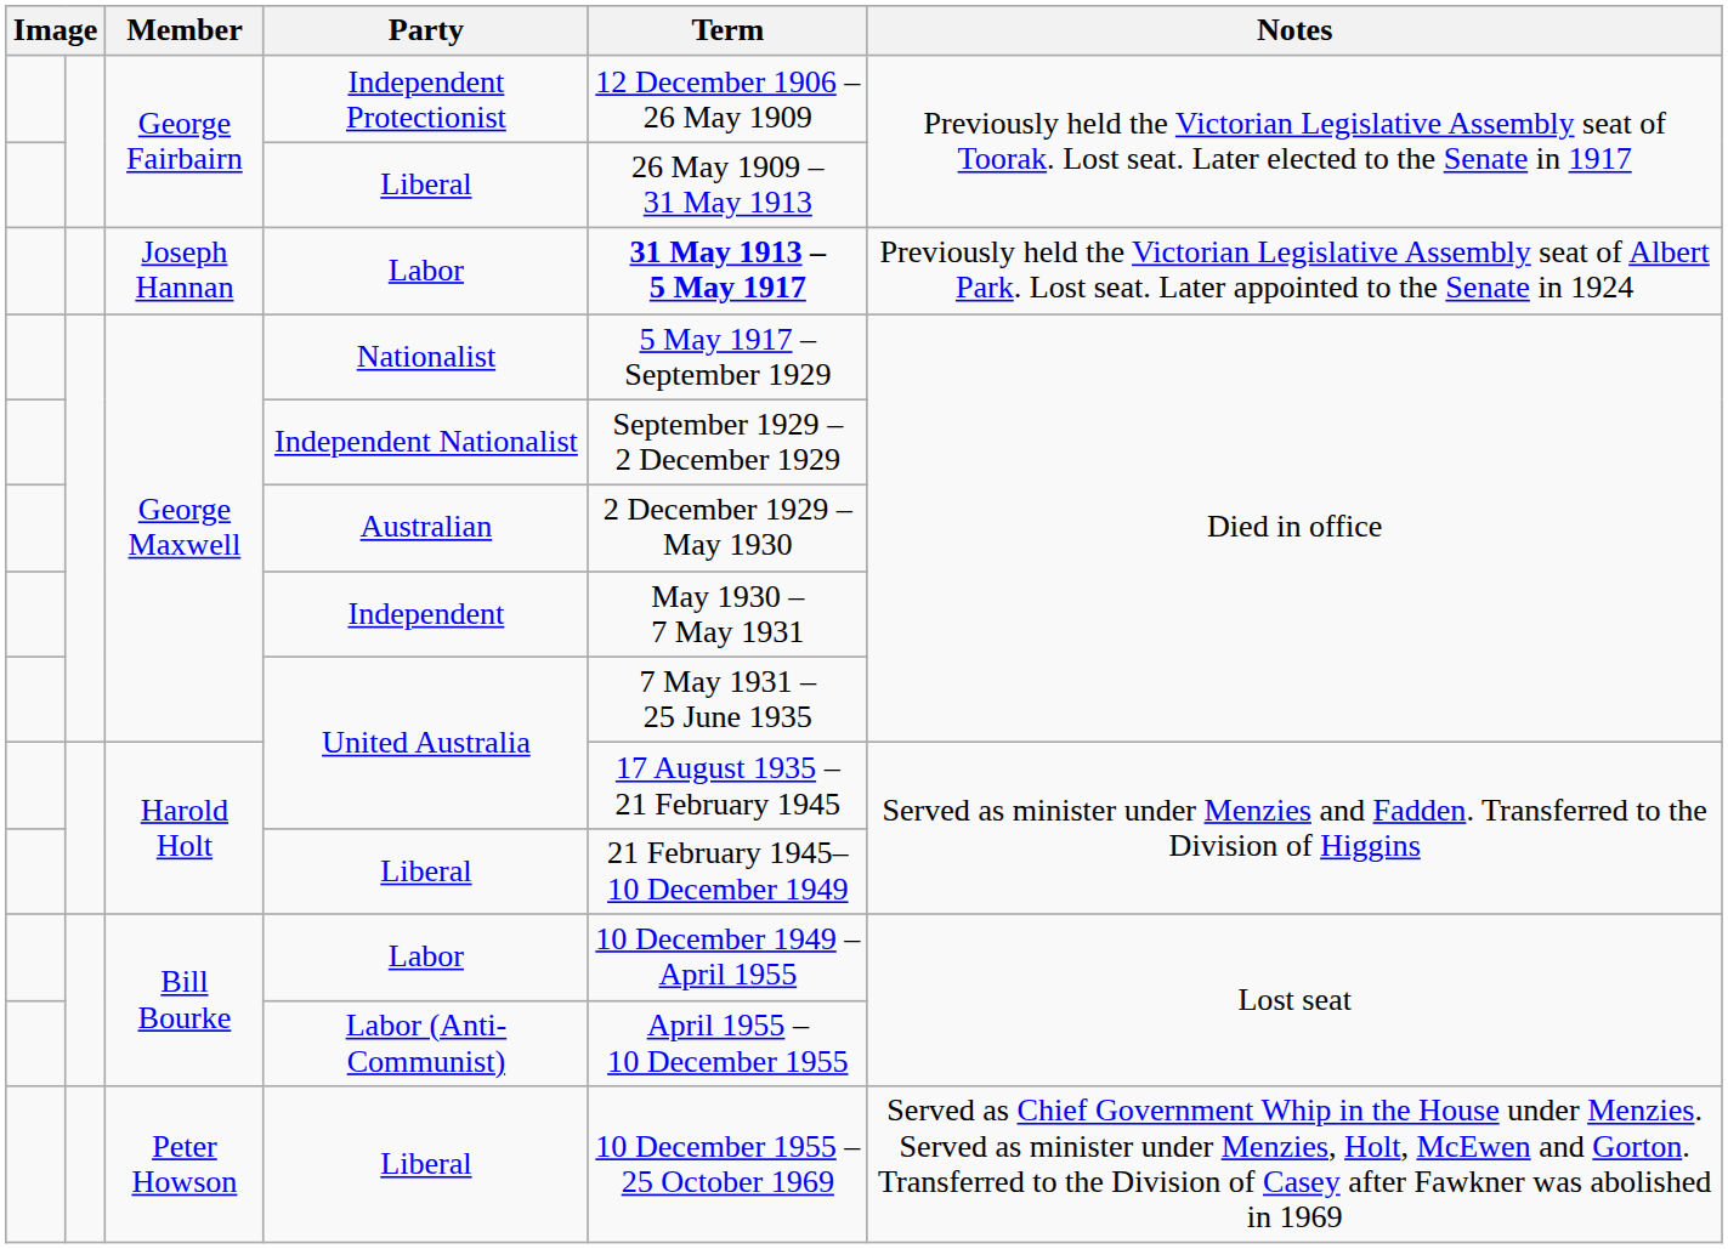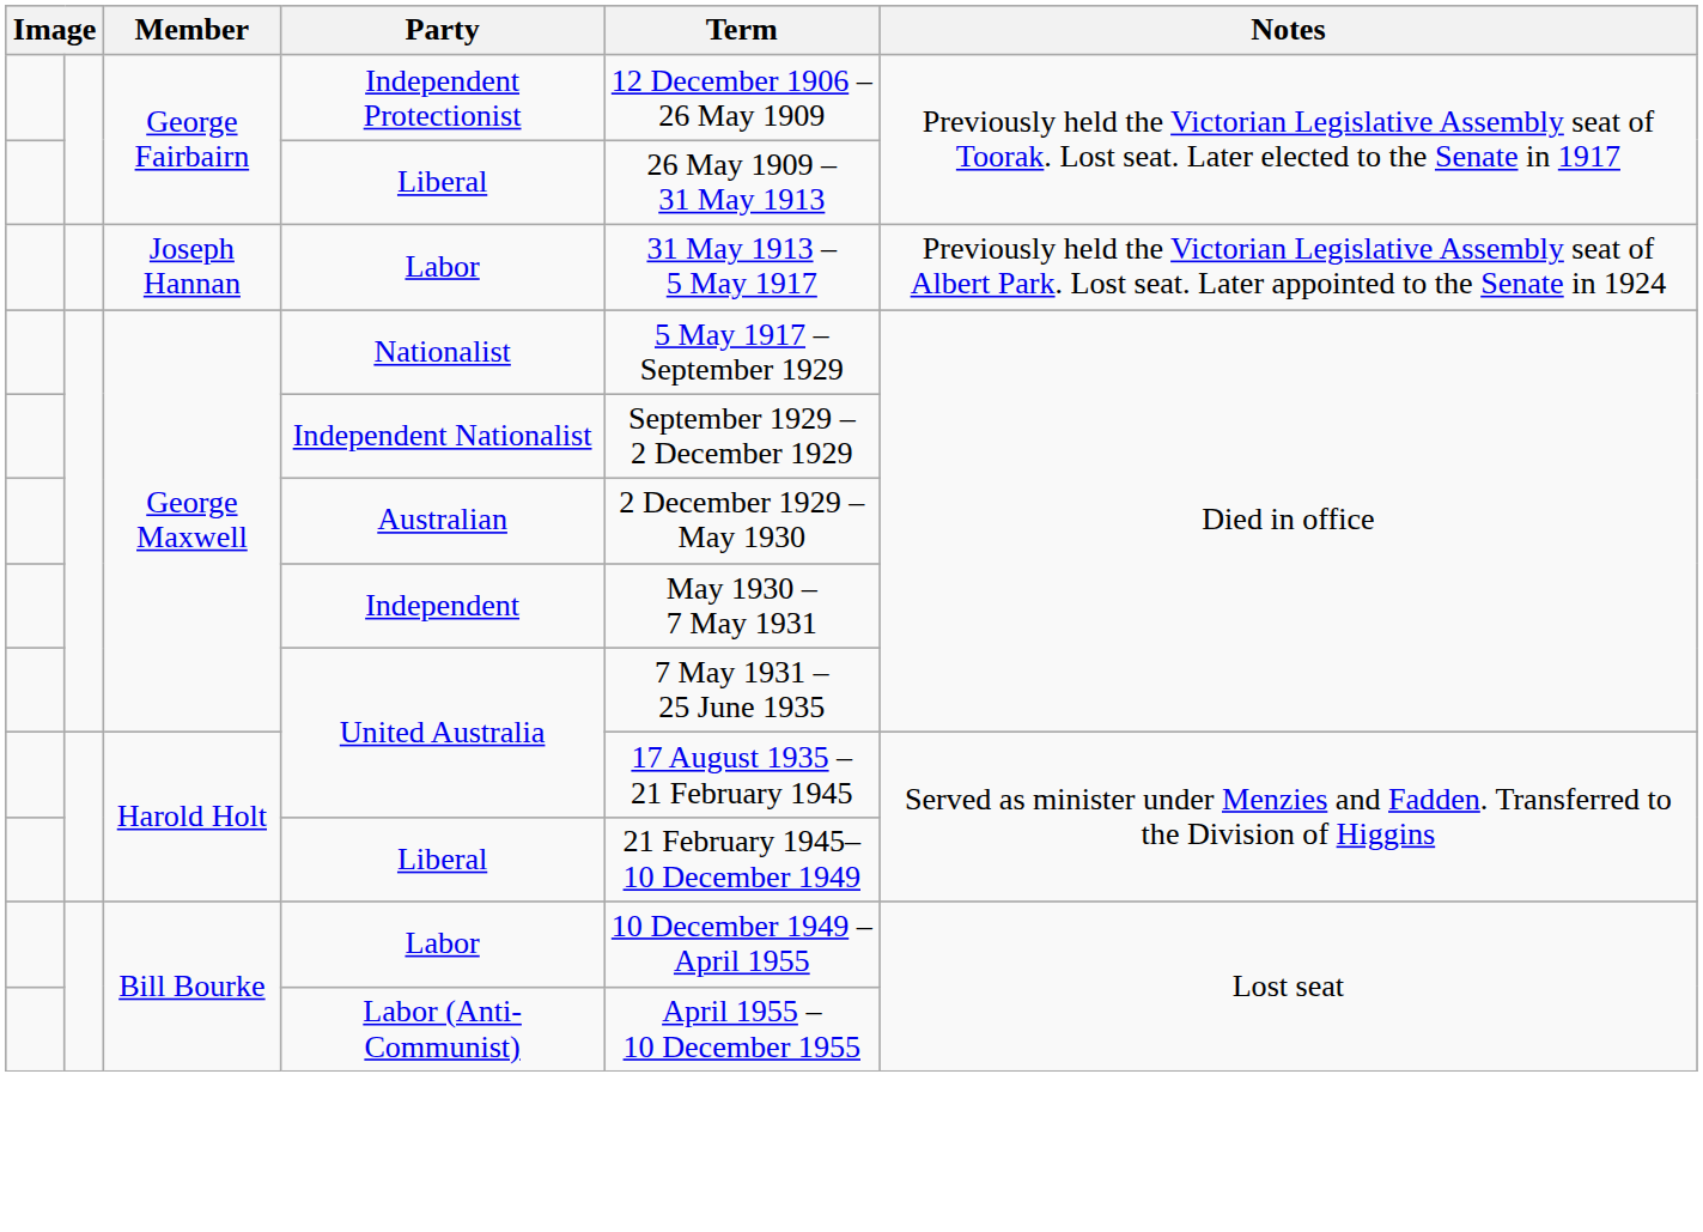Joseph Hannan / Labor | Term: bold -> normal
- row: Peter Howson | Liberal | 10 December 1955 – 25 October 1969 | Served as Chief Government Whip in the House under Menzies. Served as minister under Menzies, Holt, McEwen and Gorton. Transferred to the Division of Casey after Fawkner was abolished in 1969
